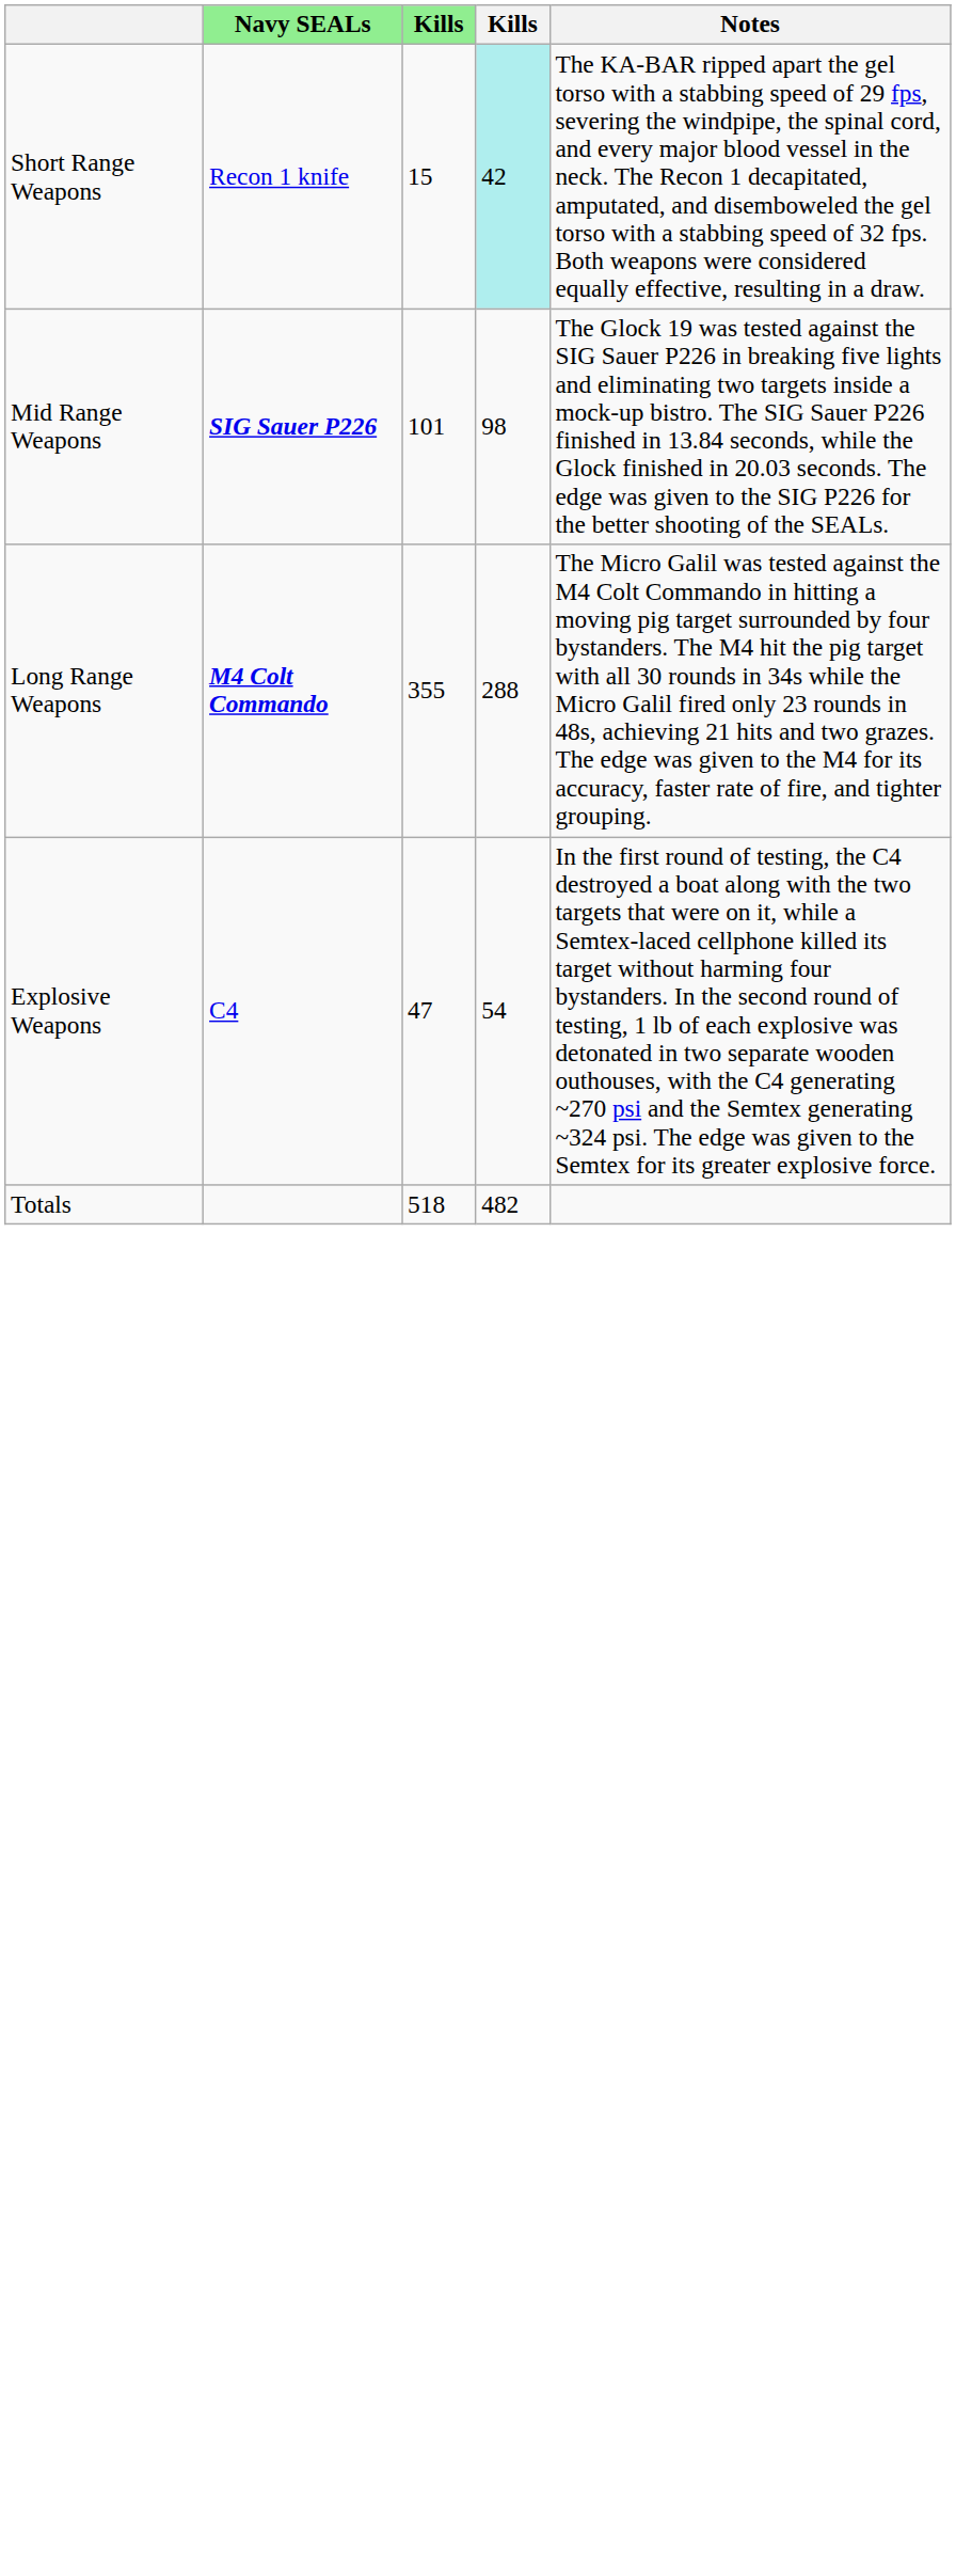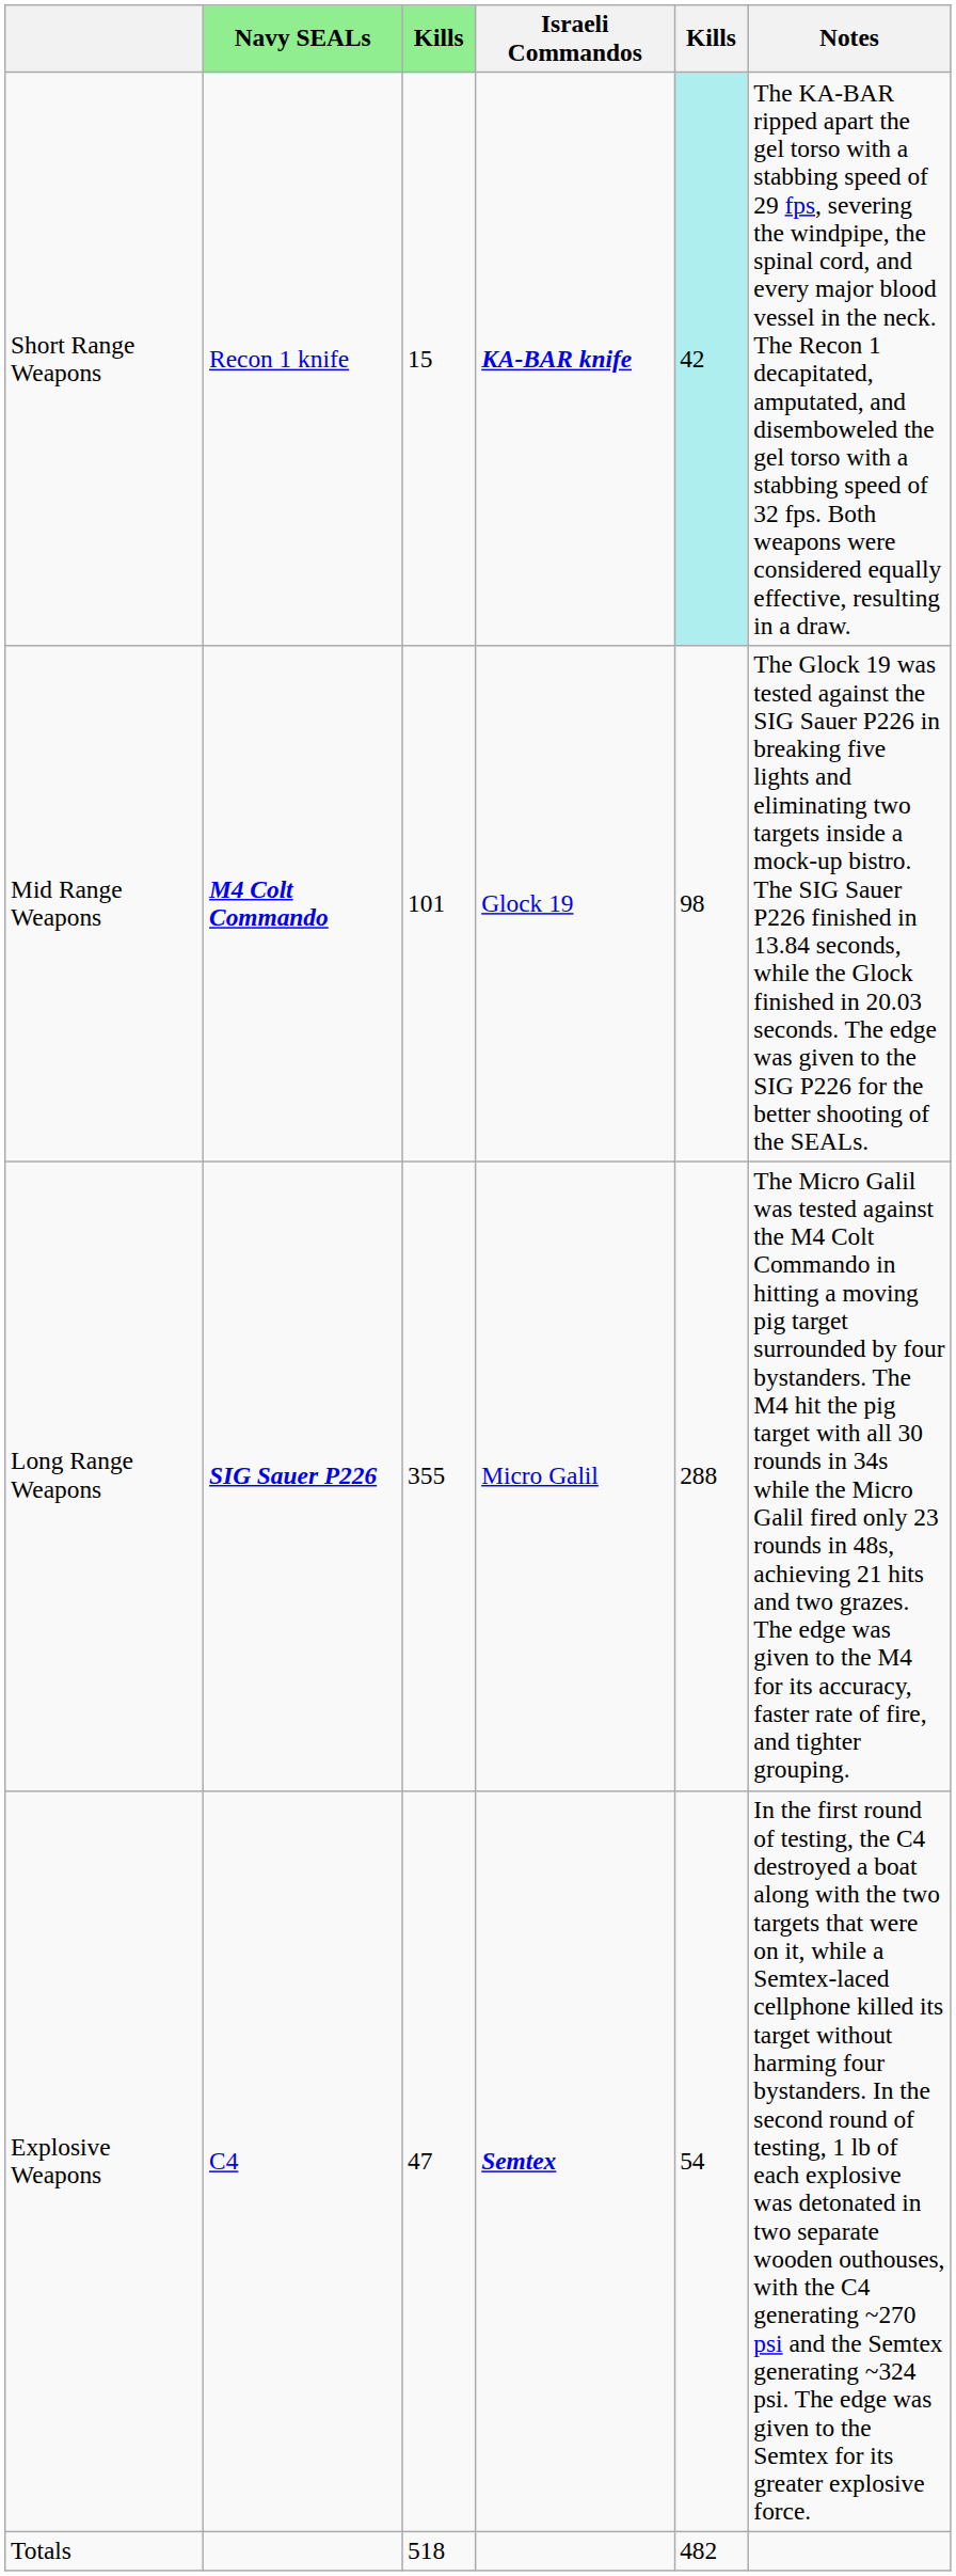+ column: Israeli Commandos | KA-BAR knife | Glock 19 | Micro Galil | Semtex
Mid Range Weapons | Navy SEALs: SIG Sauer P226 -> M4 Colt Commando
Long Range Weapons | Navy SEALs: M4 Colt Commando -> SIG Sauer P226
